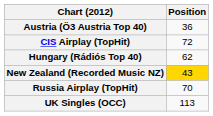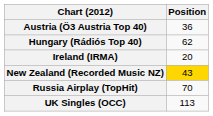- row: CIS Airplay (TopHit) | 72
+ row: Ireland (IRMA) | 20
